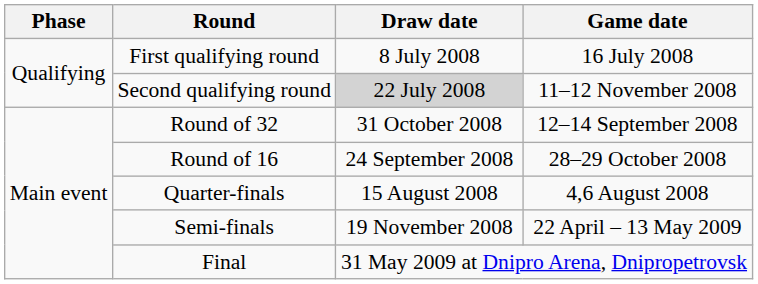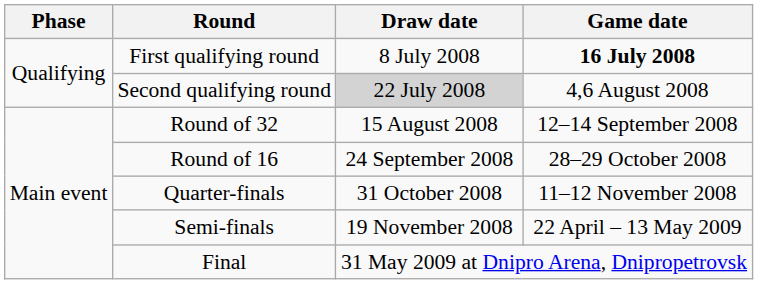First qualifying round | Game date: normal -> bold
Second qualifying round | Game date: 11–12 November 2008 -> 4,6 August 2008
Round of 32 | Draw date: 31 October 2008 -> 15 August 2008
Quarter-finals | Draw date: 15 August 2008 -> 31 October 2008
Quarter-finals | Game date: 4,6 August 2008 -> 11–12 November 2008
